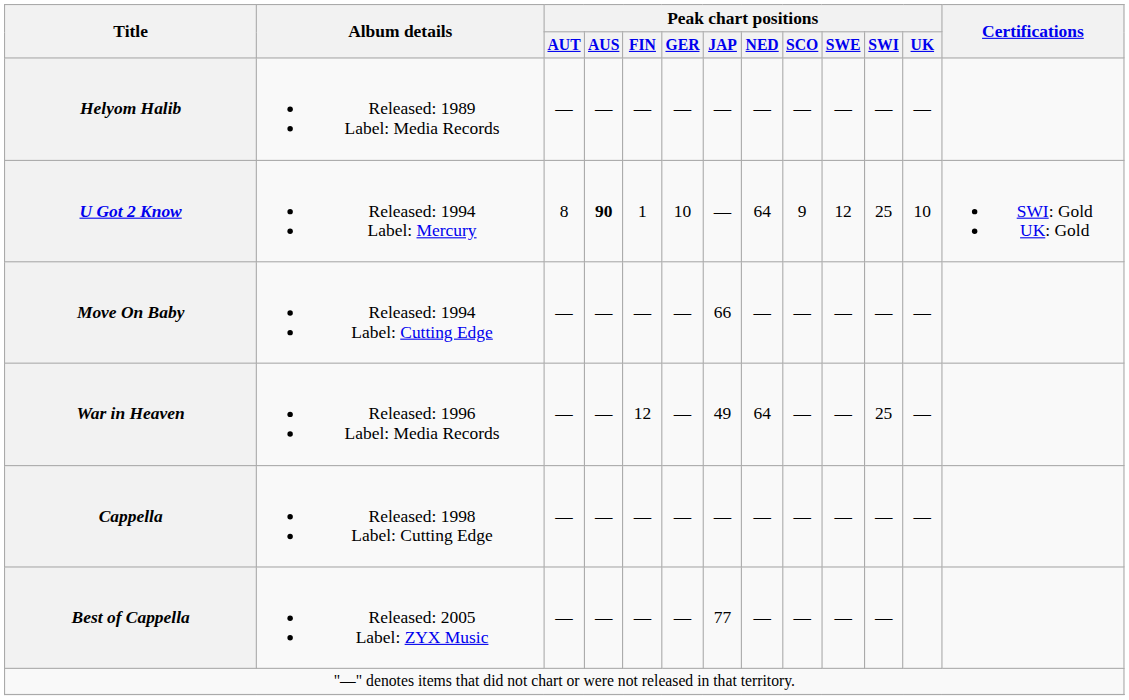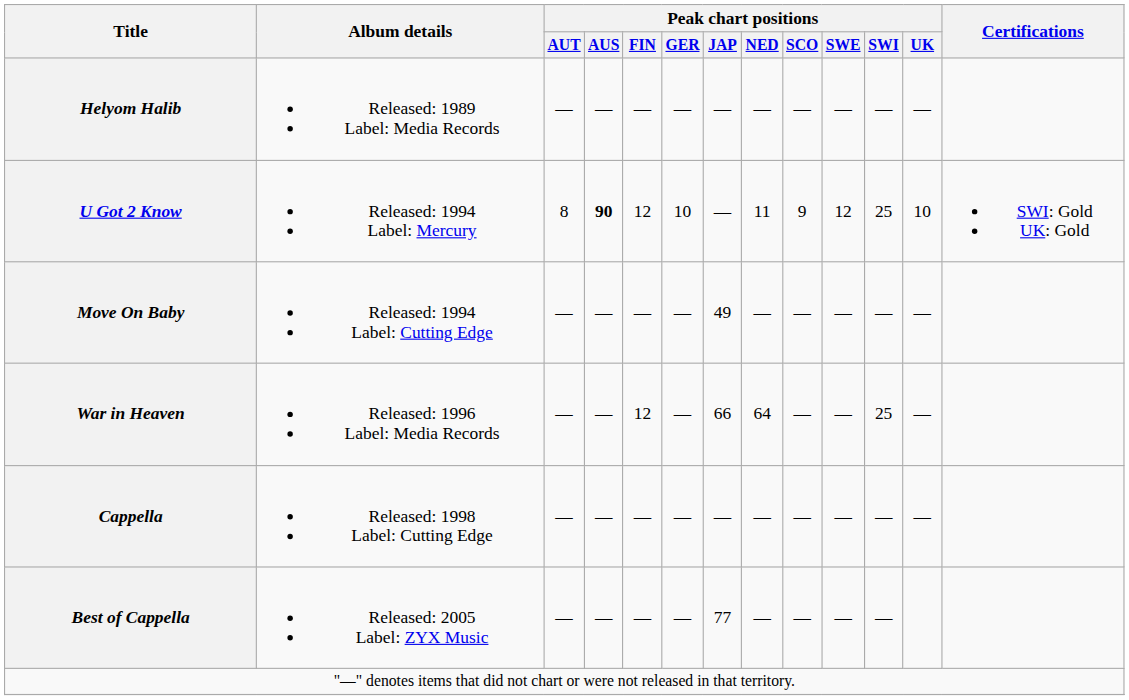U Got 2 Know | Peak chart positions / FIN: 1 -> 12
U Got 2 Know | Peak chart positions / NED: 64 -> 11
Move On Baby | Peak chart positions / JAP: 66 -> 49
War in Heaven | Peak chart positions / JAP: 49 -> 66
